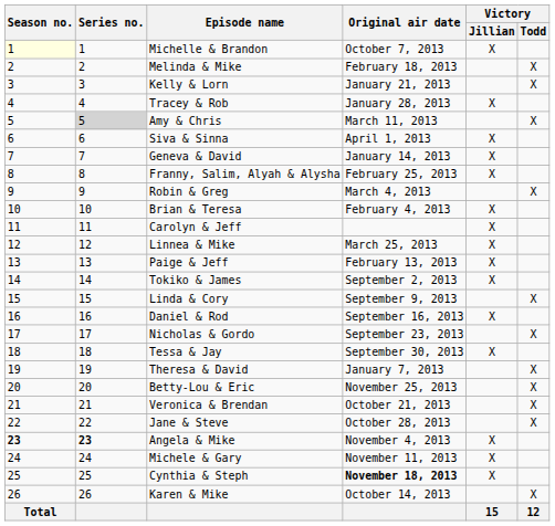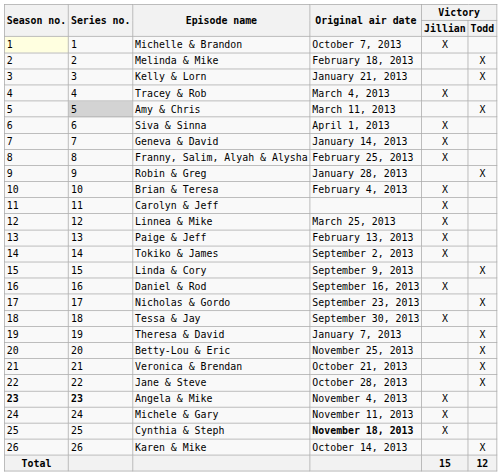Tracey & Rob | Original air date: January 28, 2013 -> March 4, 2013
Robin & Greg | Original air date: March 4, 2013 -> January 28, 2013
